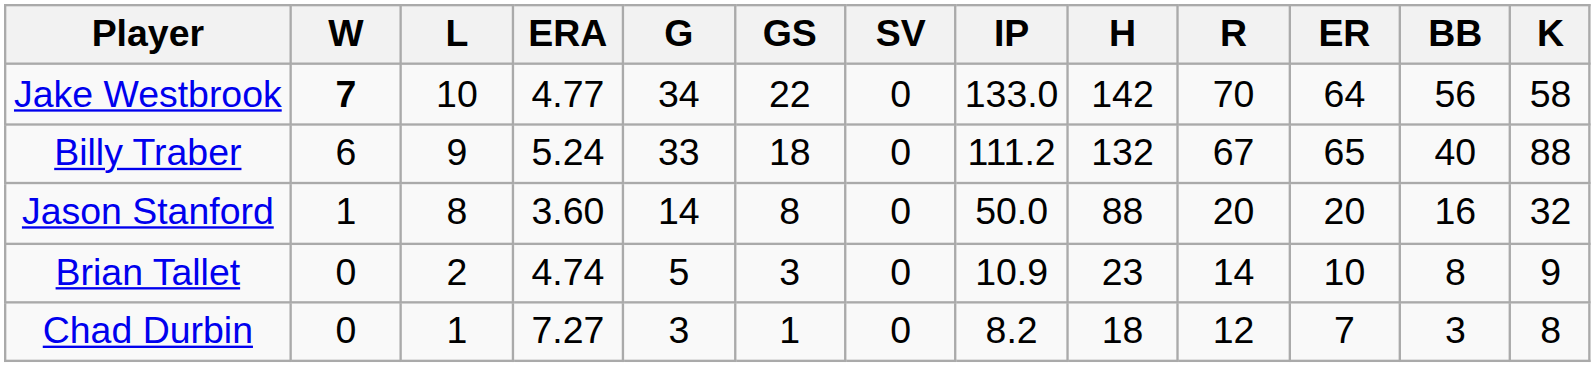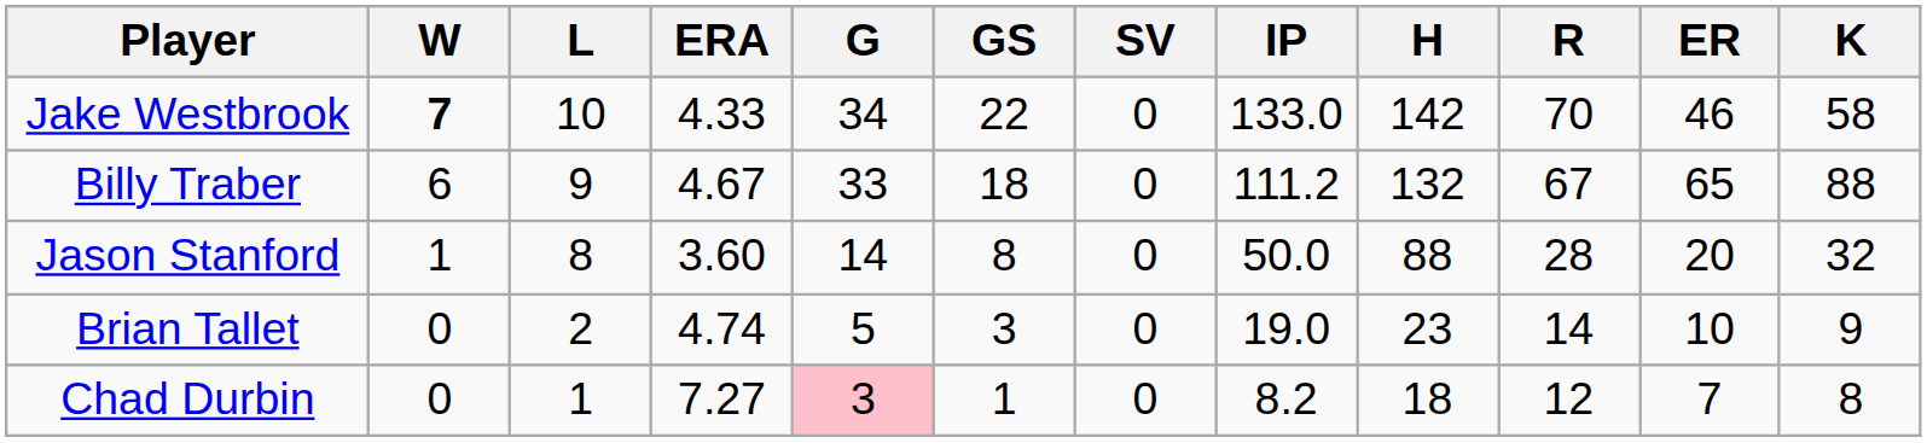- column: BB | 56 | 40 | 16 | 8 | 3
Jake Westbrook | ERA: 4.77 -> 4.33
Jake Westbrook | ER: 64 -> 46
Billy Traber | ERA: 5.24 -> 4.67
Jason Stanford | R: 20 -> 28
Brian Tallet | IP: 10.9 -> 19.0
Chad Durbin | G: no background -> pink background
